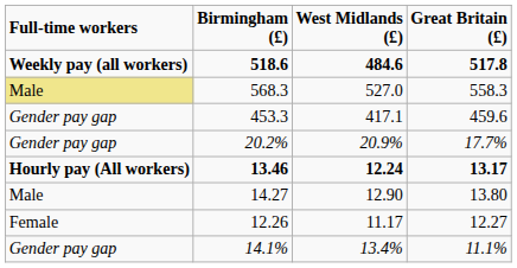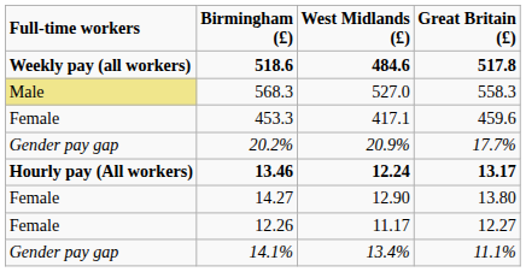453.3 | Full-time workers: Gender pay gap -> Female
14.27 | Full-time workers: Male -> Female
